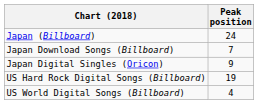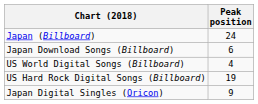Japan Download Songs (Billboard) | Peak position: 7 -> 6
rows swapped: Japan Digital Singles (Oricon) <-> US World Digital Songs (Billboard)
